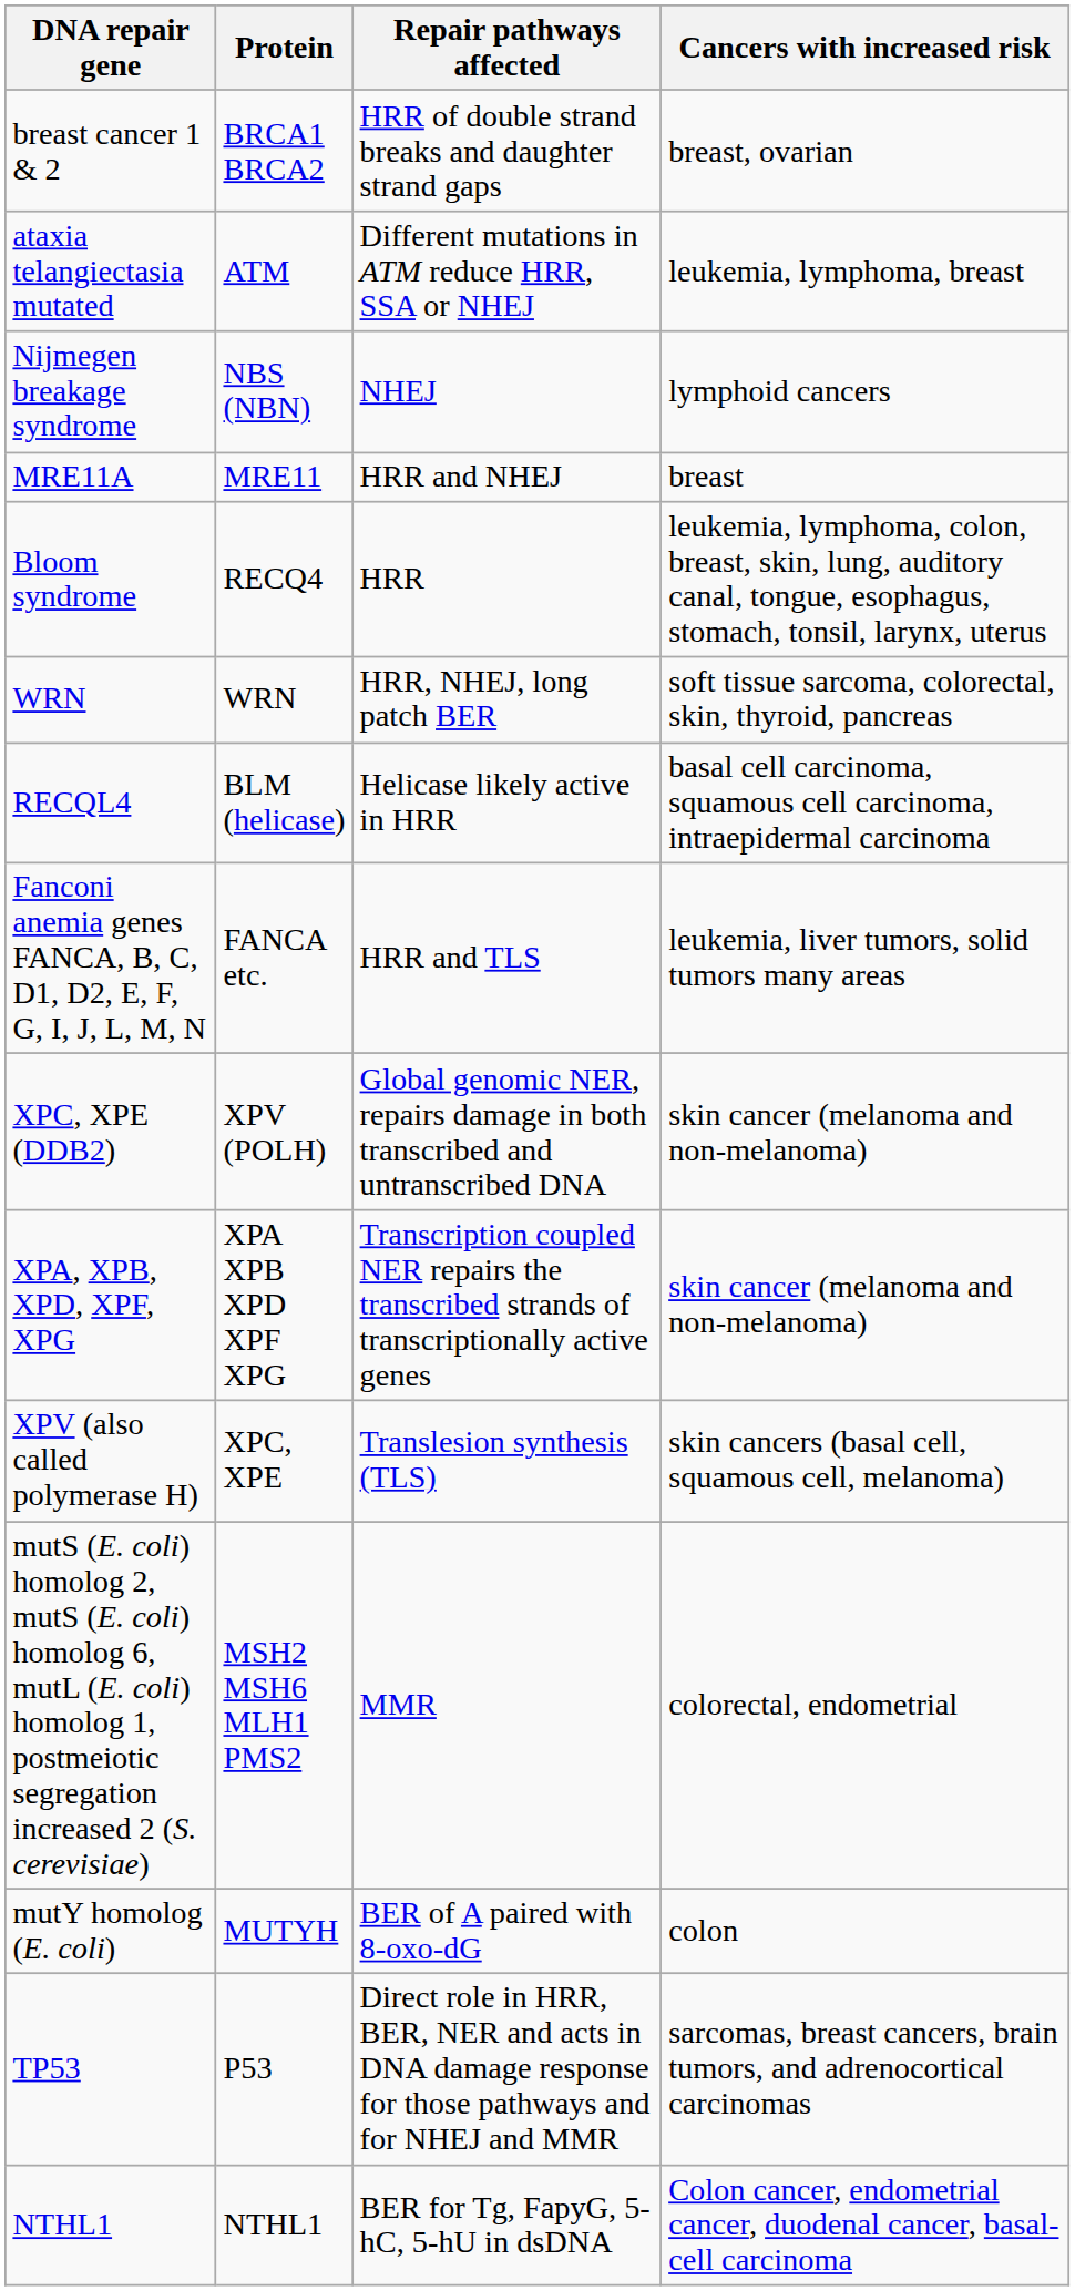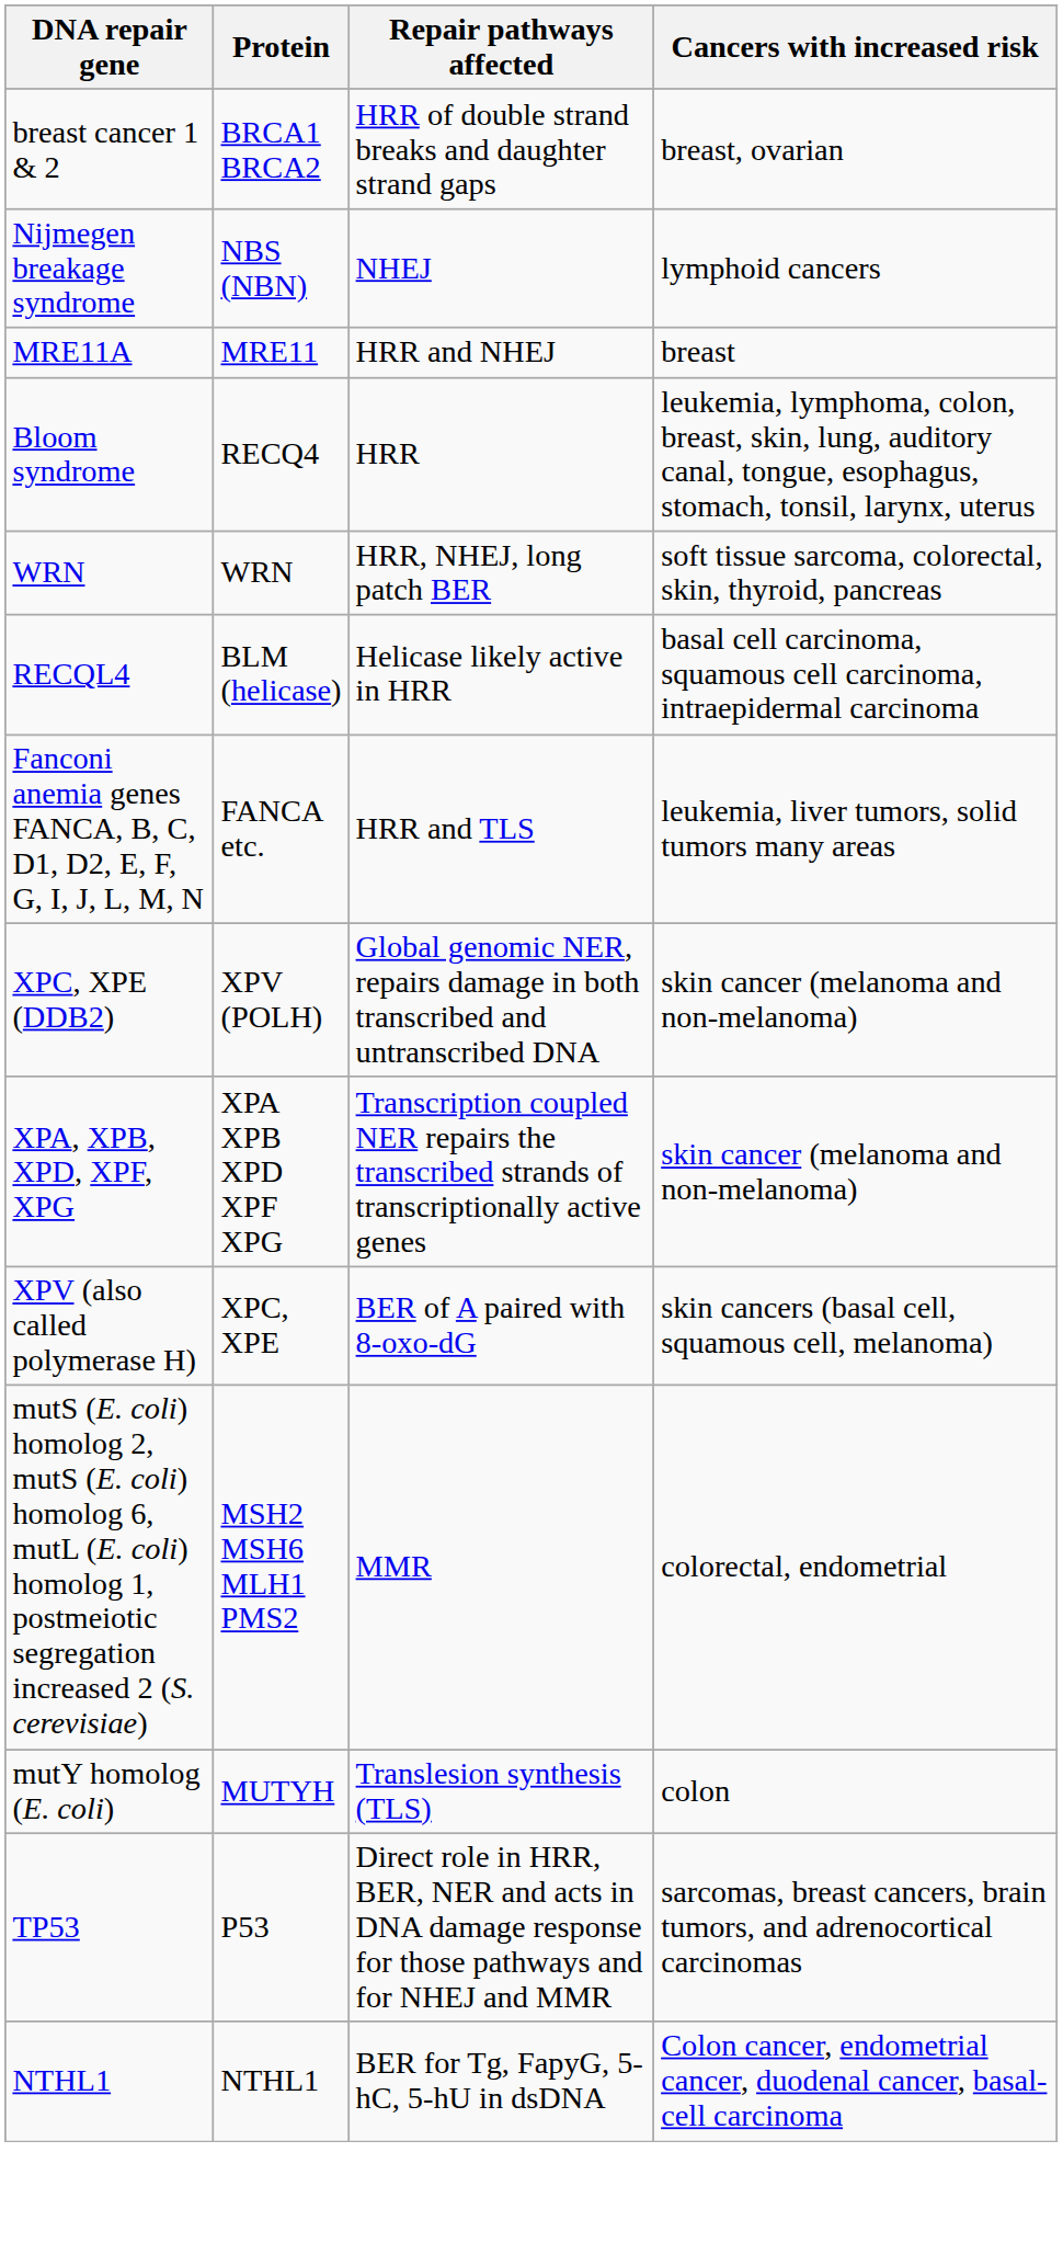- row: ataxia telangiectasia mutated | ATM | Different mutations in ATM reduce HRR, SSA or NHEJ | leukemia, lymphoma, breast
XPV (also called polymerase H) | Repair pathways affected: Translesion synthesis (TLS) -> BER of A paired with 8-oxo-dG
mutY homolog (E. coli) | Repair pathways affected: BER of A paired with 8-oxo-dG -> Translesion synthesis (TLS)
